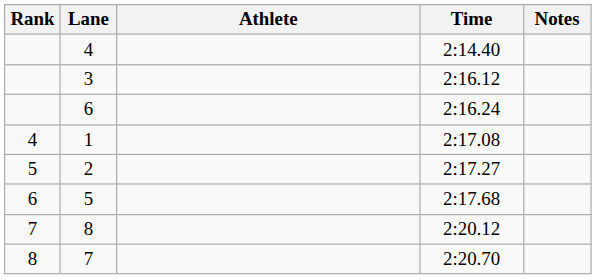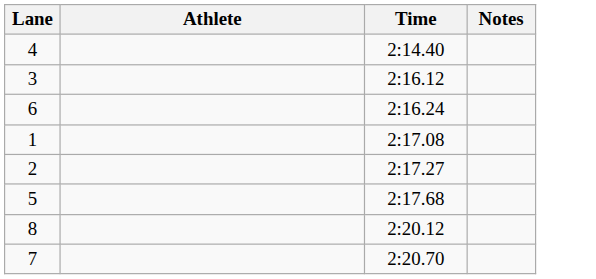- column: Rank | 4 | 5 | 6 | 7 | 8
